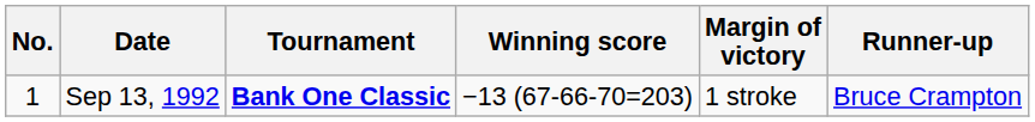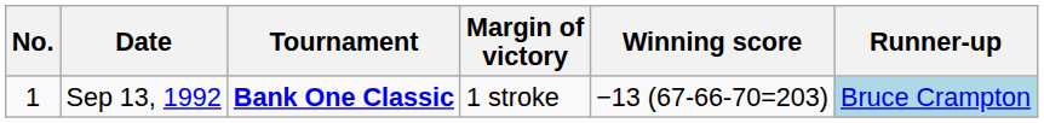columns swapped: Winning score <-> Margin of victory
Sep 13, 1992 | Runner-up: no background -> lightblue background
